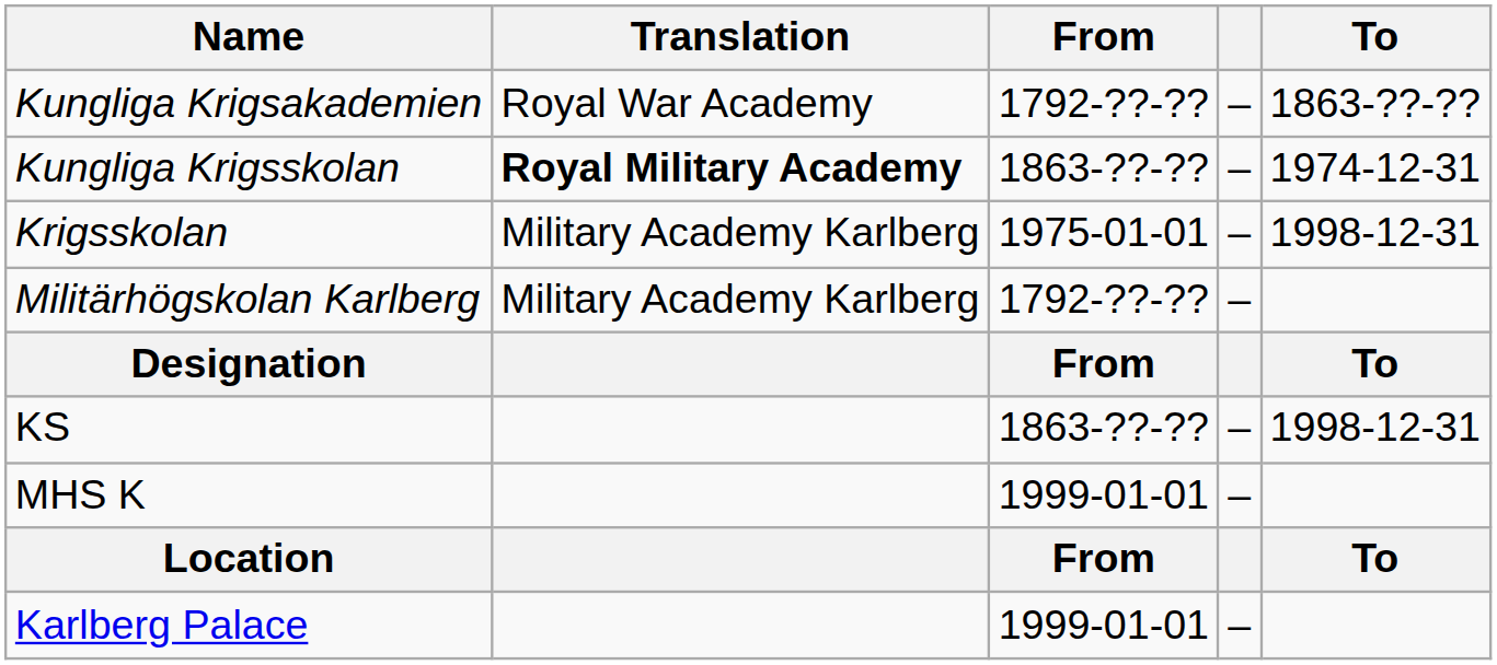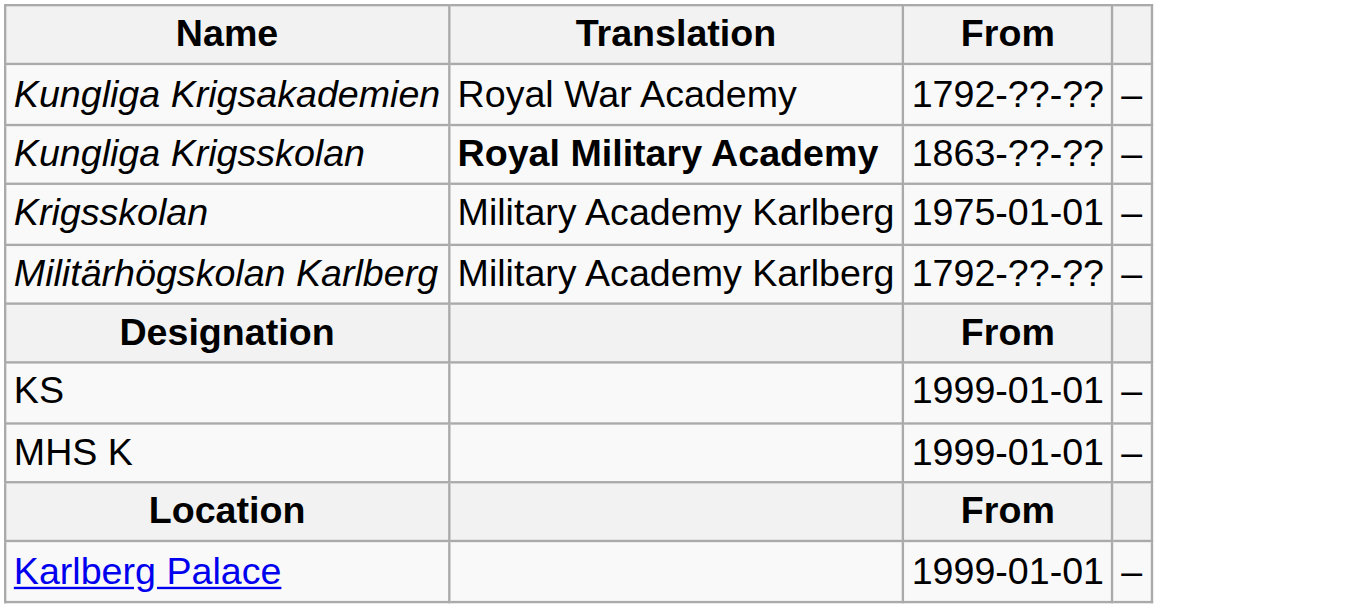- column: To | 1863-??-?? | 1974-12-31 | 1998-12-31 | To | 1998-12-31 | To
KS | From: 1863-??-?? -> 1999-01-01
